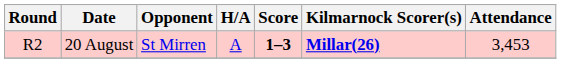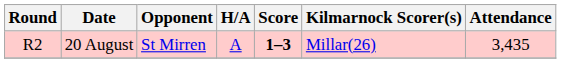20 August | Kilmarnock Scorer(s): bold -> normal
20 August | Attendance: 3,453 -> 3,435
